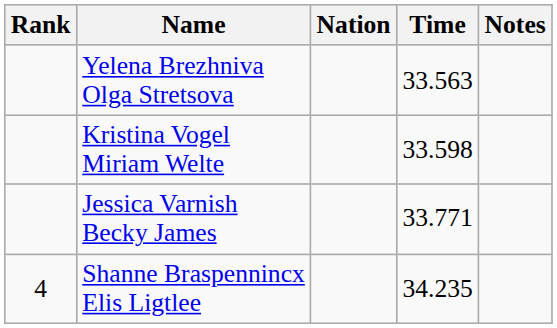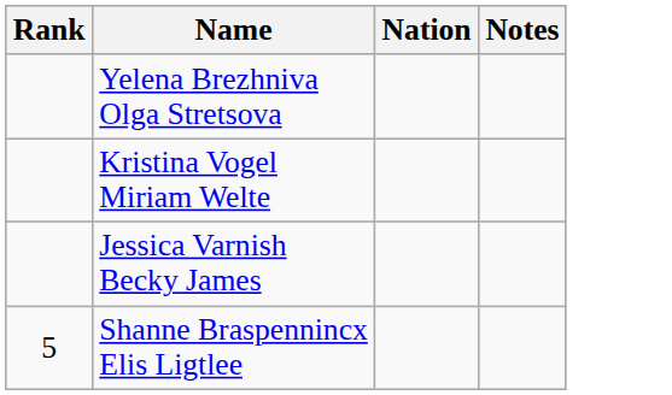- column: Time | 33.563 | 33.598 | 33.771 | 34.235
Shanne Braspennincx Elis Ligtlee | Rank: 4 -> 5
